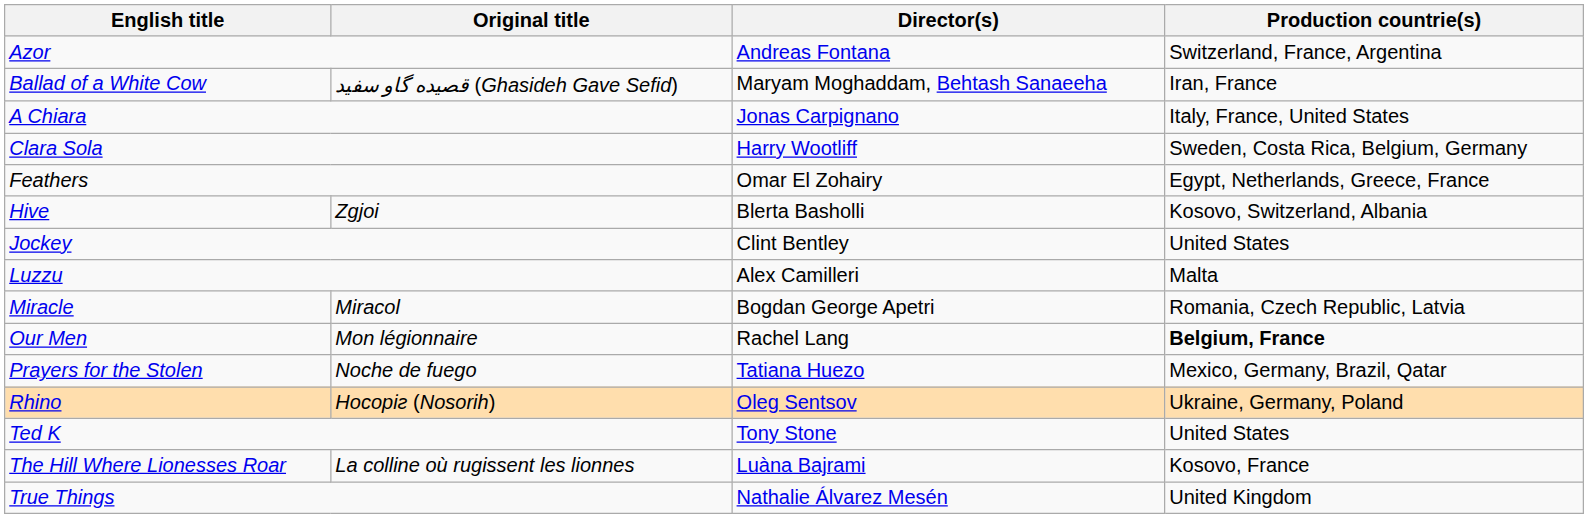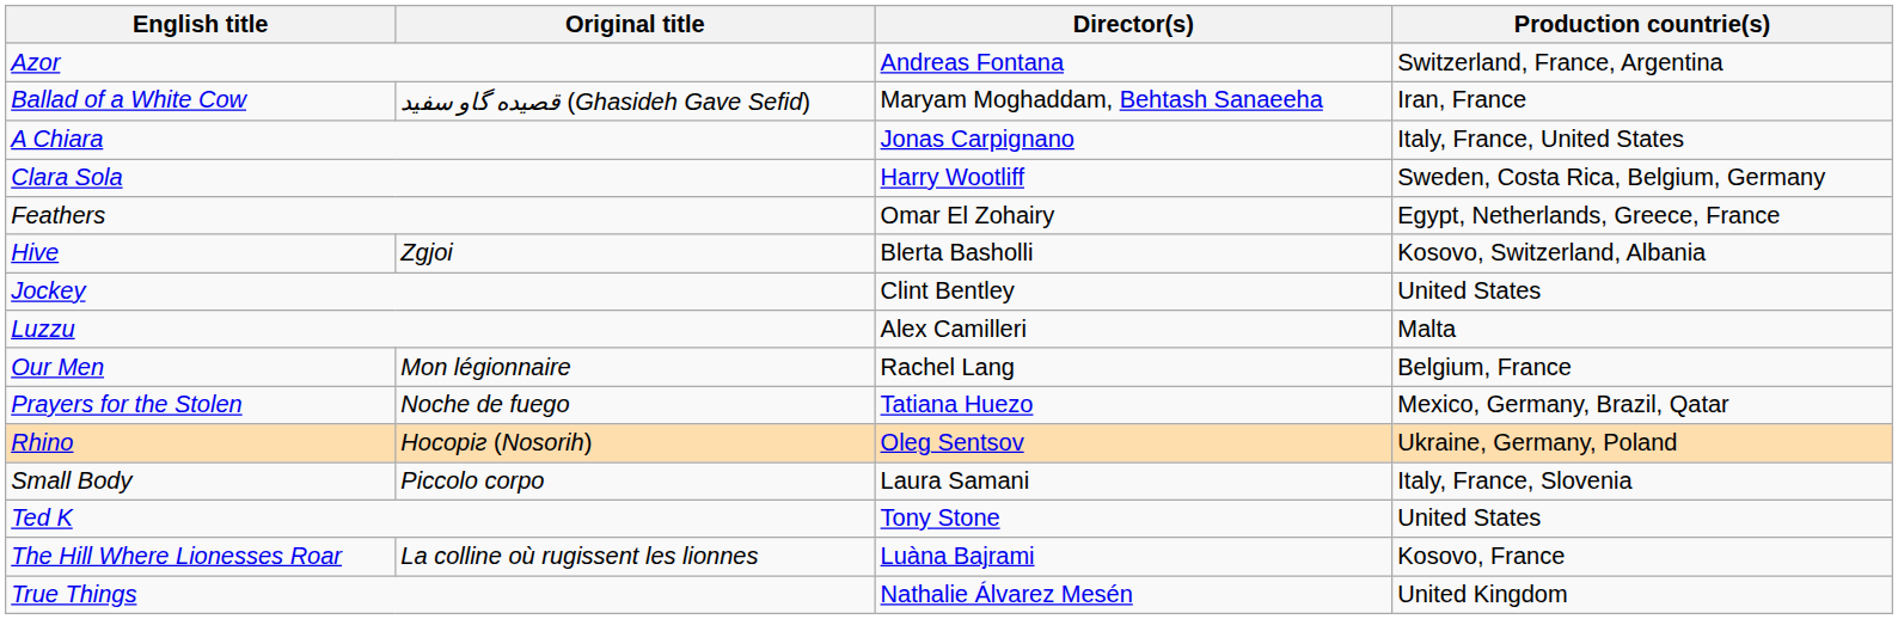- row: Miracle | Miracol | Bogdan George Apetri | Romania, Czech Republic, Latvia
Our Men | Production countrie(s): bold -> normal
+ row: Small Body | Piccolo corpo | Laura Samani | Italy, France, Slovenia
